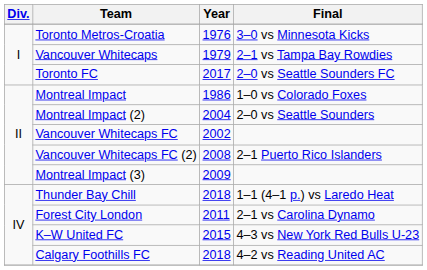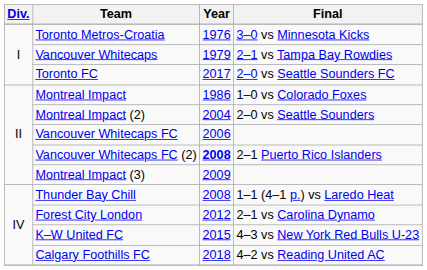Vancouver Whitecaps FC | Year: 2002 -> 2006
Vancouver Whitecaps FC (2) | Year: normal -> bold
Thunder Bay Chill | Year: 2018 -> 2008
Forest City London | Year: 2011 -> 2012
